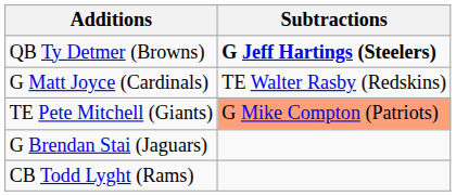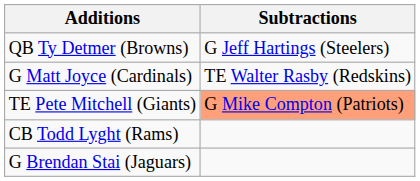QB Ty Detmer (Browns) | Subtractions: bold -> normal
rows swapped: G Brendan Stai (Jaguars) <-> CB Todd Lyght (Rams)
